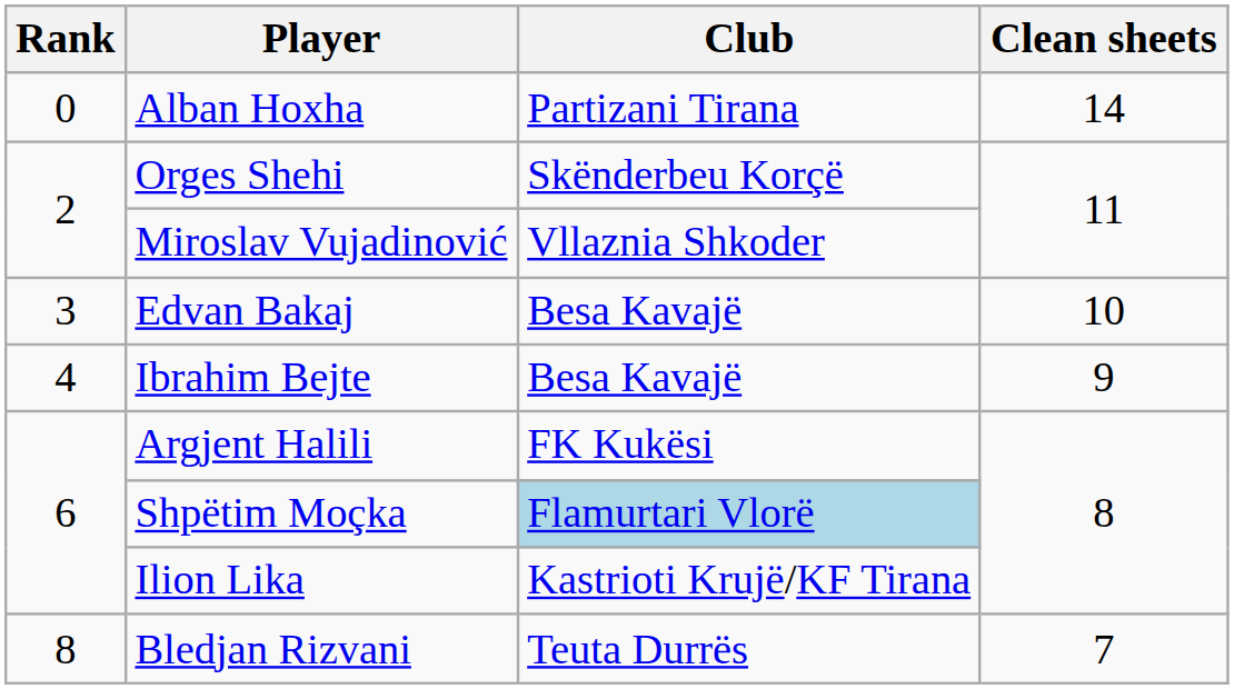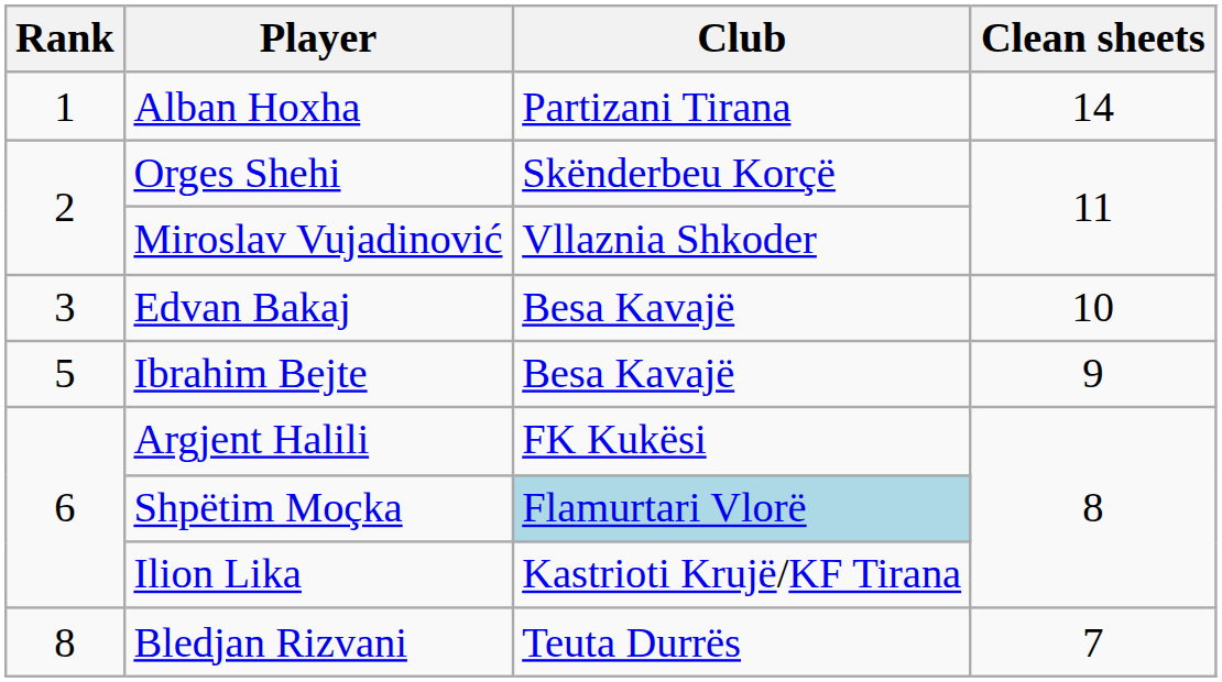Alban Hoxha | Rank: 0 -> 1
Ibrahim Bejte | Rank: 4 -> 5
